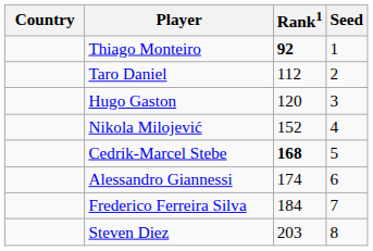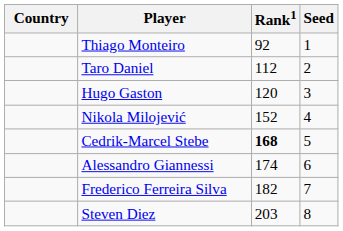Thiago Monteiro | Rank1: bold -> normal
Frederico Ferreira Silva | Rank1: 184 -> 182
